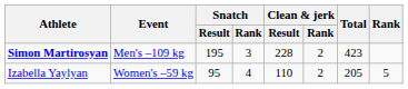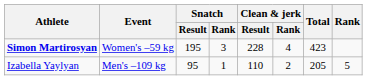Simon Martirosyan | Event: Men's –109 kg -> Women's –59 kg
Simon Martirosyan | Clean & jerk / Rank: 2 -> 4
Izabella Yaylyan | Event: Women's –59 kg -> Men's –109 kg
Izabella Yaylyan | Snatch / Rank: 4 -> 1
